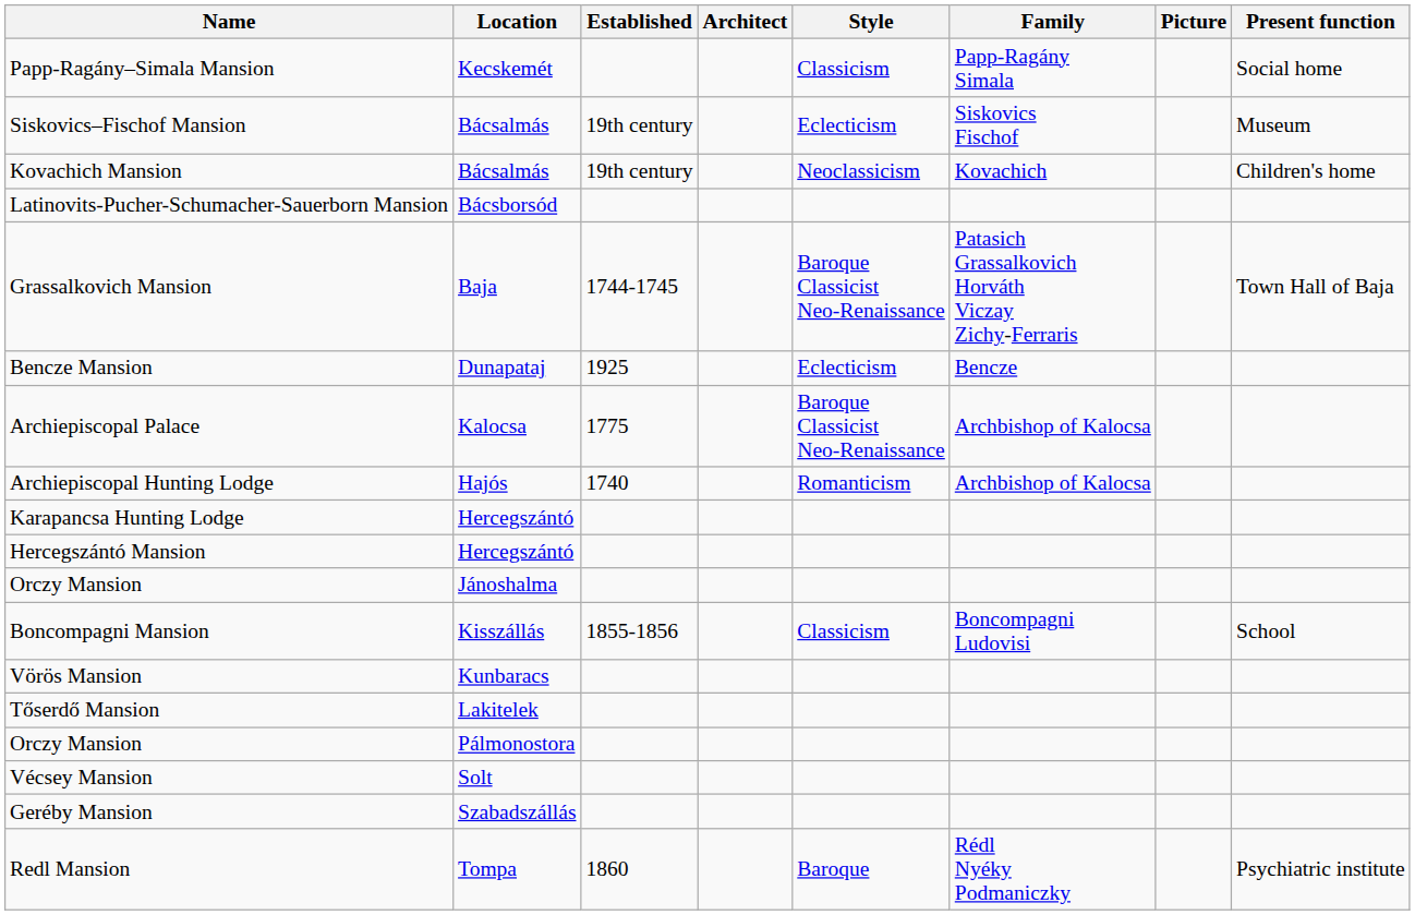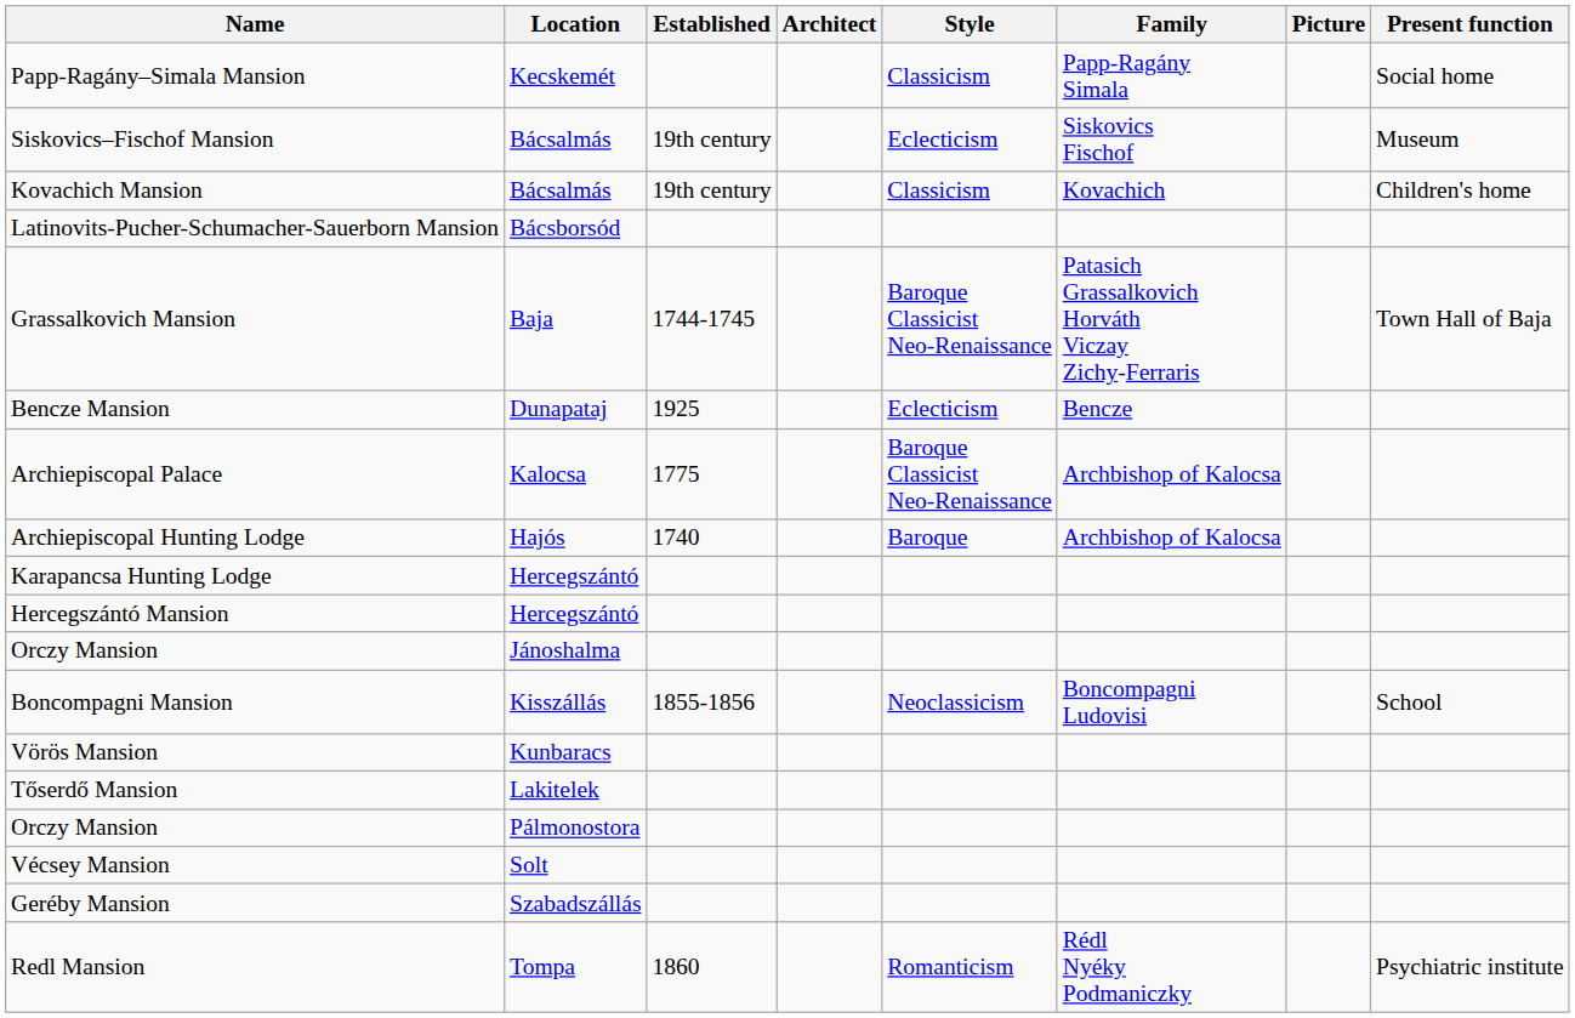Kovachich Mansion | Style: Neoclassicism -> Classicism
Archiepiscopal Hunting Lodge | Style: Romanticism -> Baroque
Boncompagni Mansion | Style: Classicism -> Neoclassicism
Redl Mansion | Style: Baroque -> Romanticism
